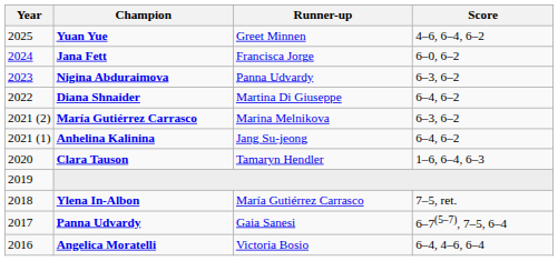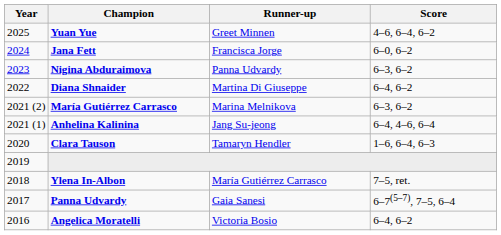Anhelina Kalinina | Score: 6–4, 6–2 -> 6–4, 4–6, 6–4
Angelica Moratelli | Score: 6–4, 4–6, 6–4 -> 6–4, 6–2
